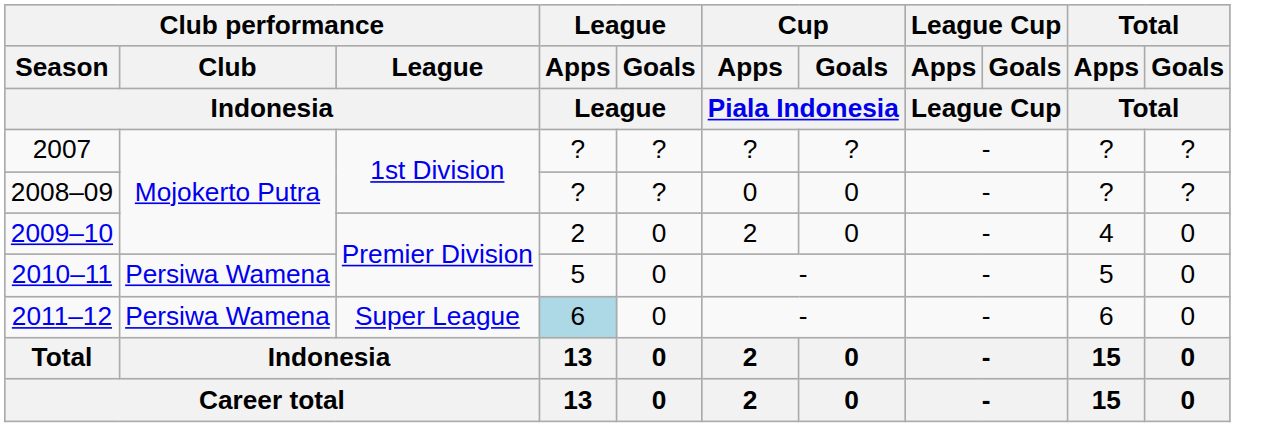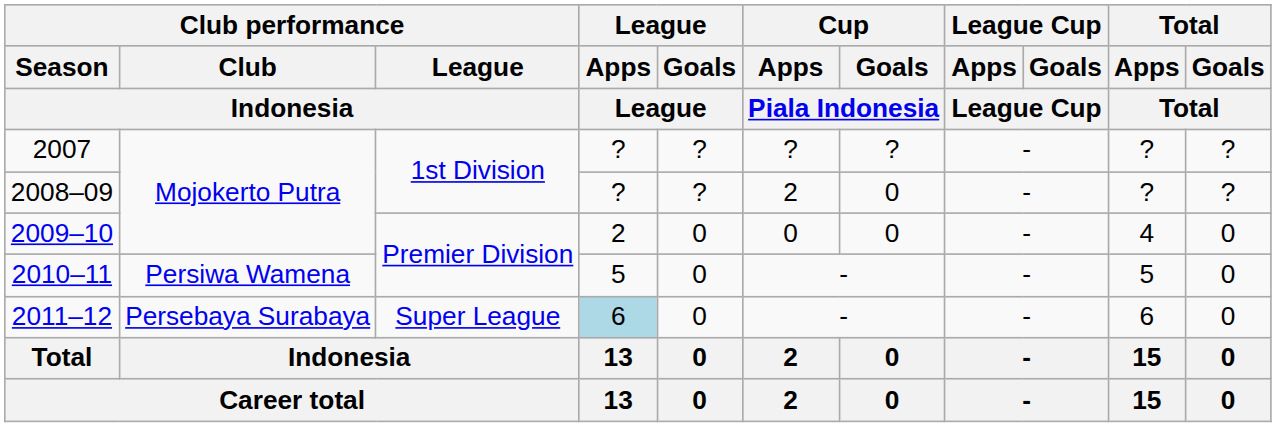2008–09 | Cup / Apps / Piala Indonesia: 0 -> 2
2009–10 | Cup / Apps / Piala Indonesia: 2 -> 0
2011–12 | Club performance / Club / Indonesia: Persiwa Wamena -> Persebaya Surabaya
